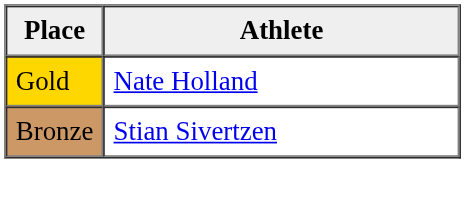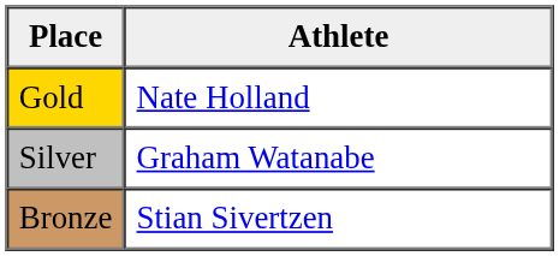+ row: Silver | Graham Watanabe
